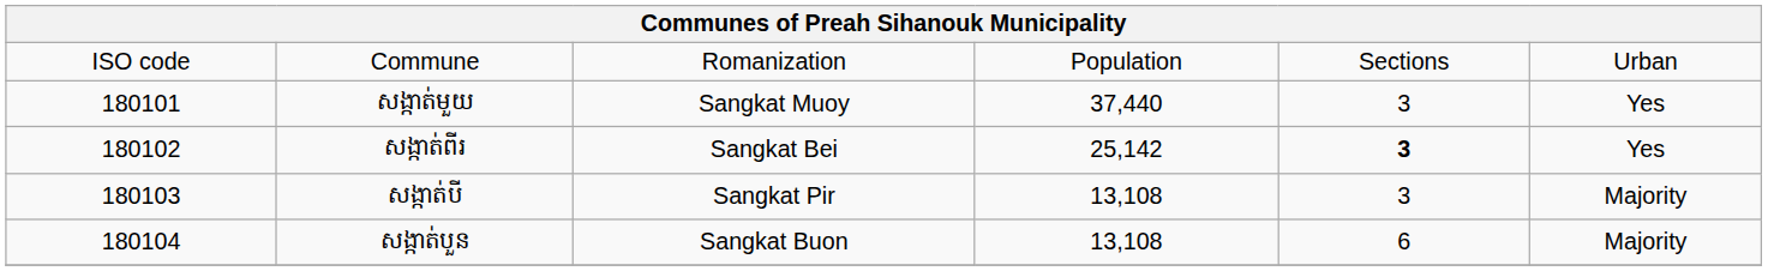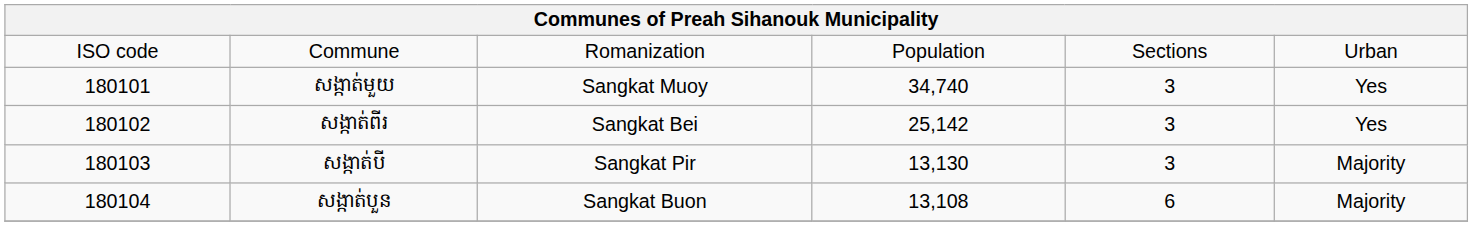សង្កាត់មួយ | column 4: 37,440 -> 34,740
សង្កាត់ពីរ | column 5: bold -> normal
សង្កាត់បី | column 4: 13,108 -> 13,130
